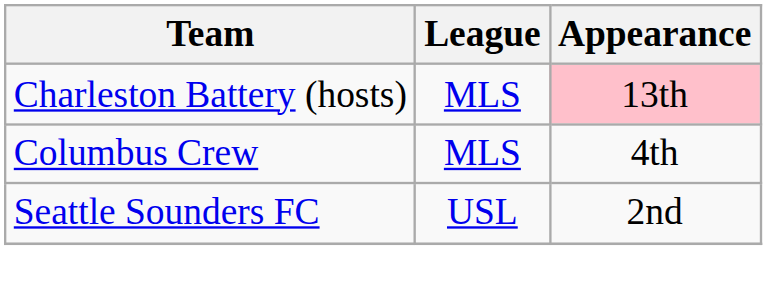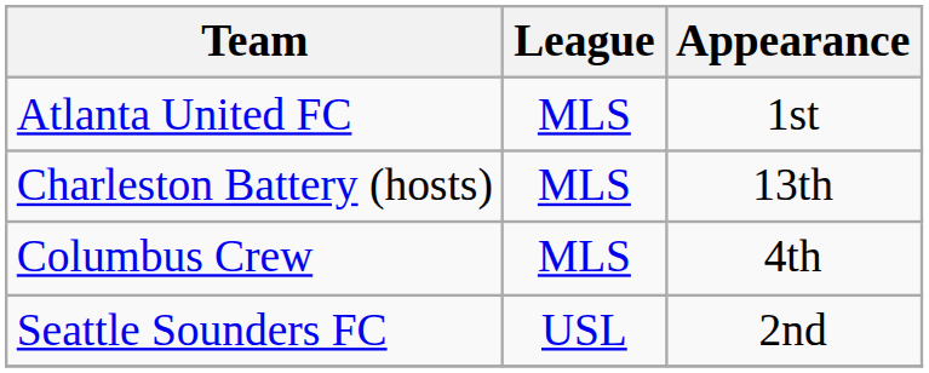+ row: Atlanta United FC | MLS | 1st
Charleston Battery (hosts) | Appearance: pink background -> no background
